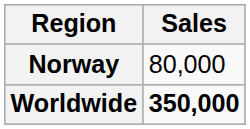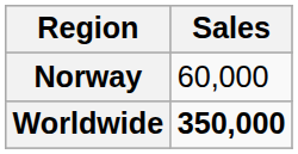Norway | Sales: 80,000 -> 60,000
